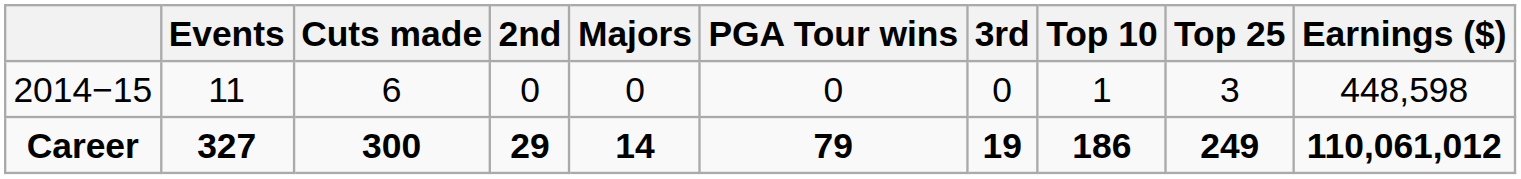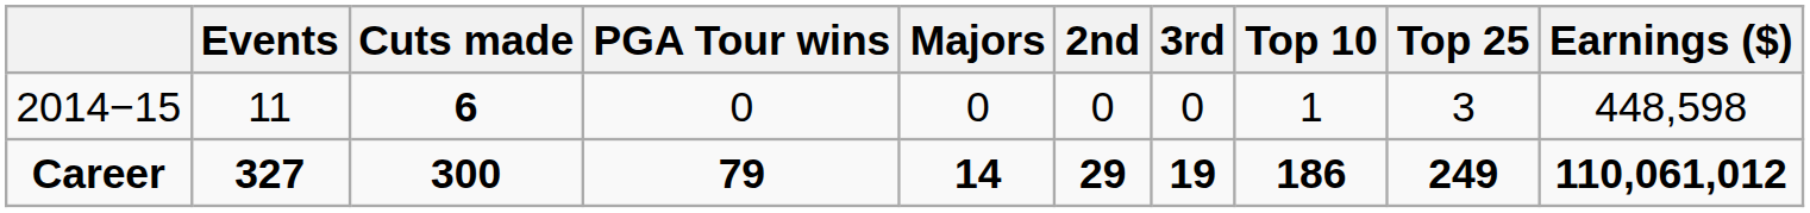columns swapped: PGA Tour wins <-> 2nd
2014−15 | Cuts made: normal -> bold
